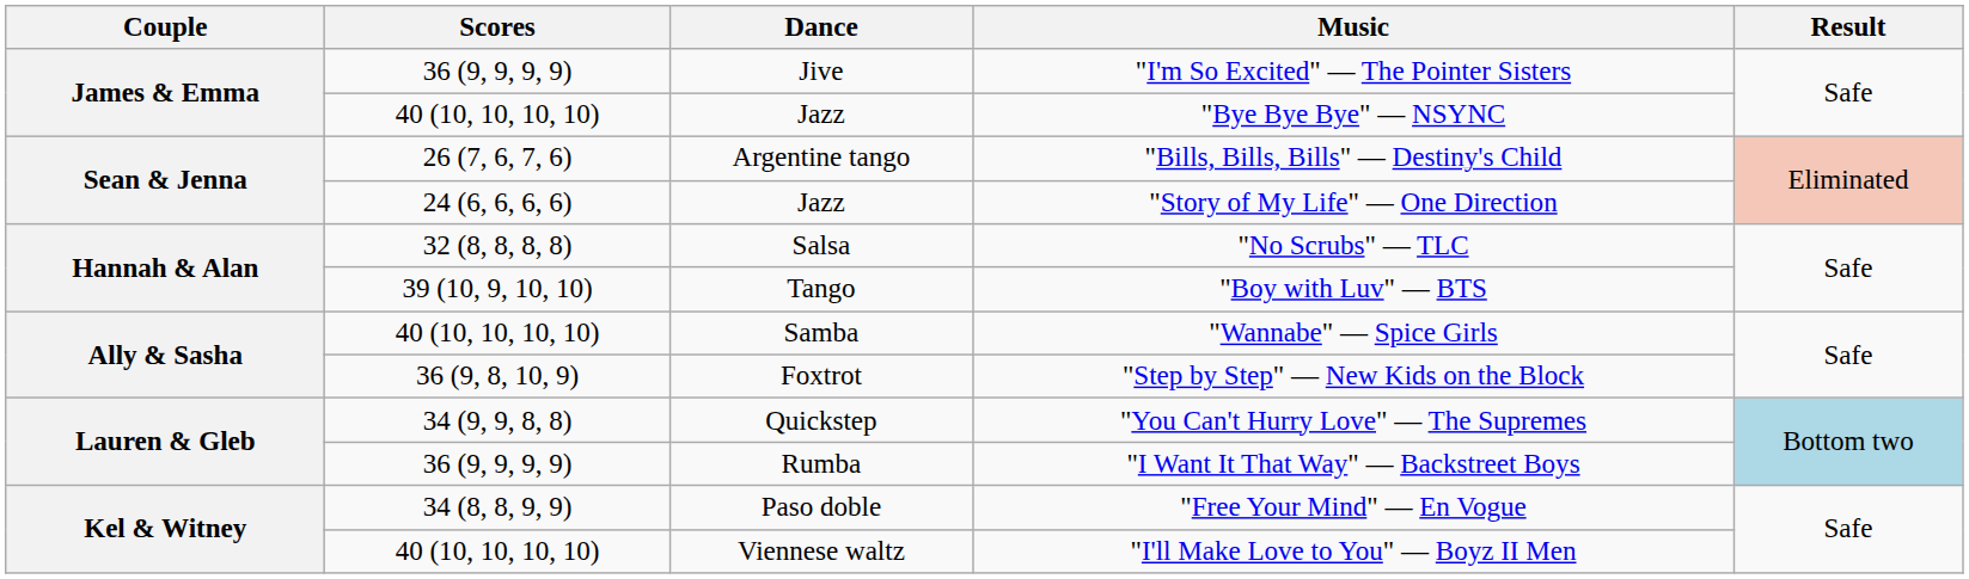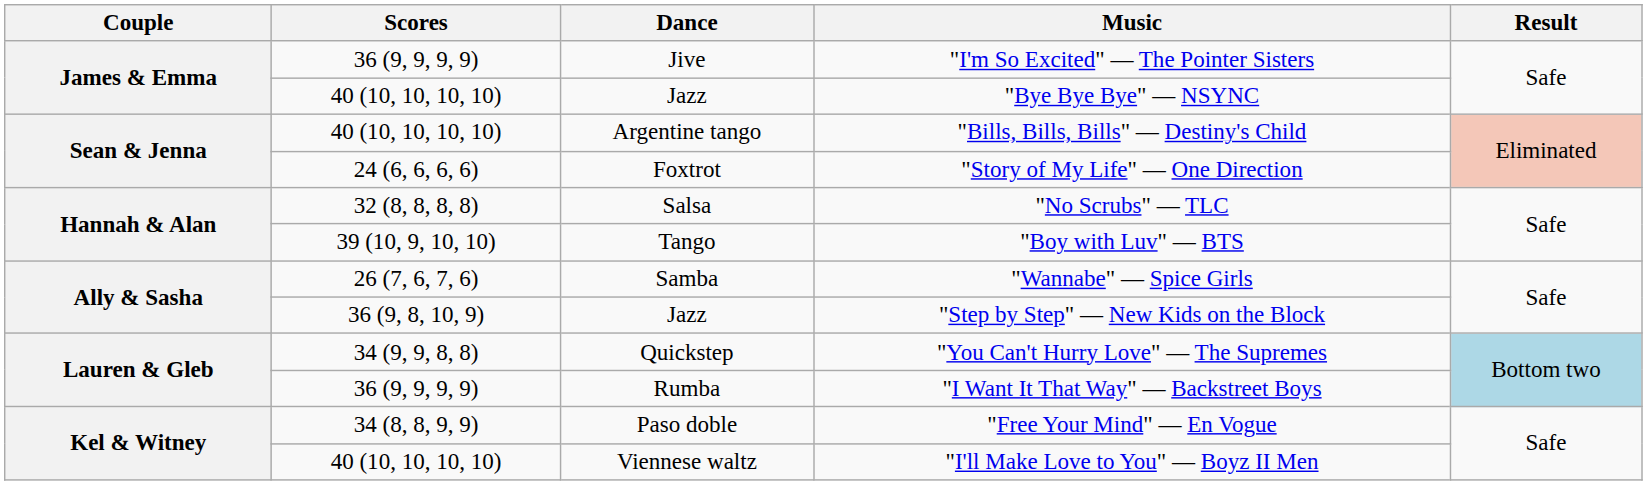"Bills, Bills, Bills" — Destiny's Child | Scores: 26 (7, 6, 7, 6) -> 40 (10, 10, 10, 10)
"Story of My Life" — One Direction | Dance: Jazz -> Foxtrot
"Wannabe" — Spice Girls | Scores: 40 (10, 10, 10, 10) -> 26 (7, 6, 7, 6)
"Step by Step" — New Kids on the Block | Dance: Foxtrot -> Jazz
